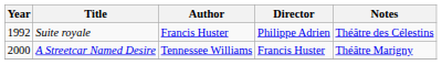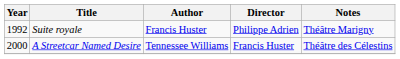Suite royale | Notes: Théâtre des Célestins -> Théâtre Marigny
A Streetcar Named Desire | Notes: Théâtre Marigny -> Théâtre des Célestins
